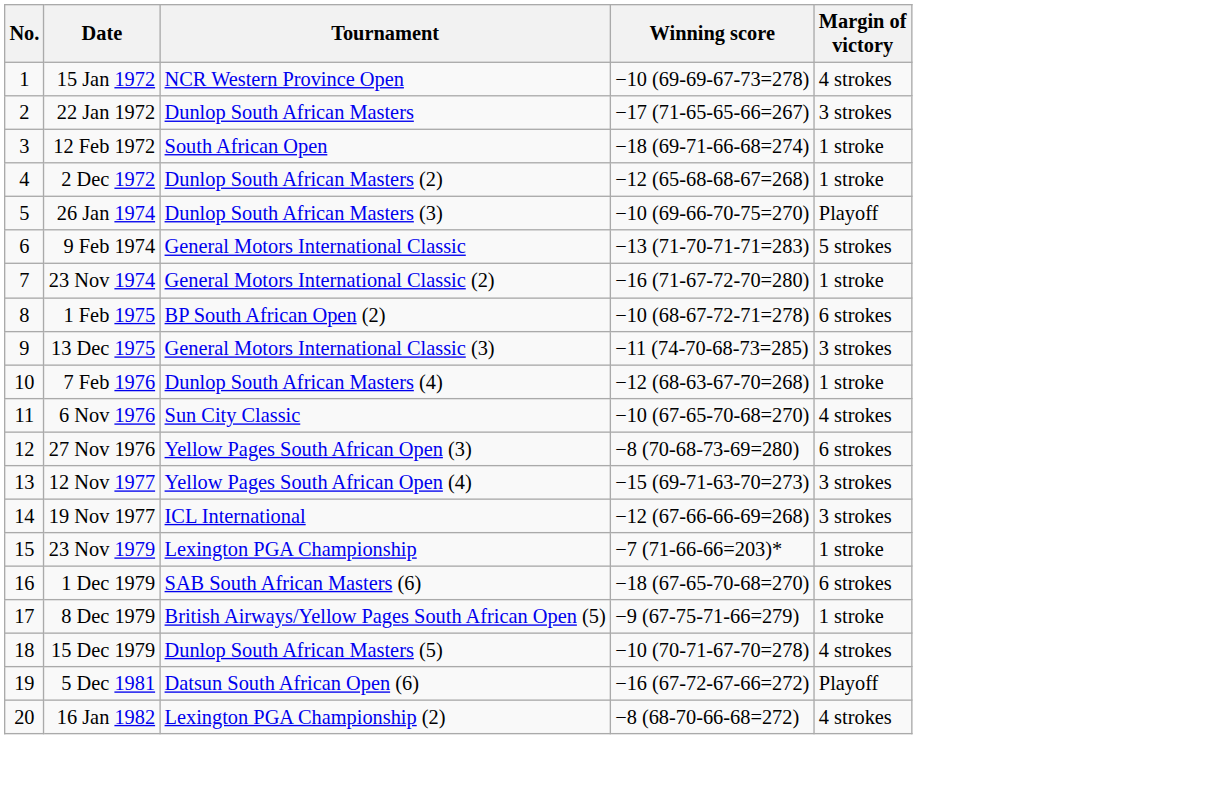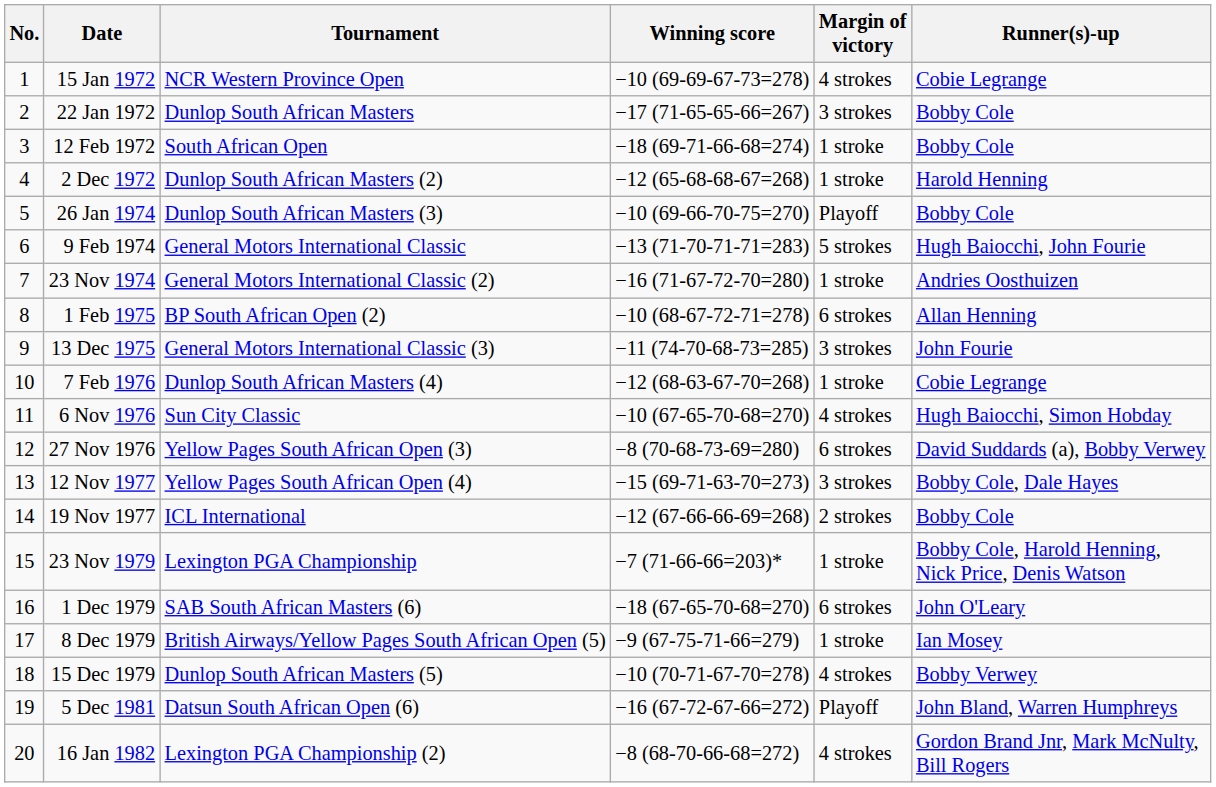+ column: Runner(s)-up | Cobie Legrange | Bobby Cole | Bobby Cole | Harold Henning | Bobby Cole | Hugh Baiocchi, John Fourie | Andries Oosthuizen | Allan Henning | John Fourie | Cobie Legrange | Hugh Baiocchi, Simon Hobday | David Suddards (a), Bobby Verwey | Bobby Cole, Dale Hayes | Bobby Cole | Bobby Cole, Harold Henning, Nick Price, Denis Watson | John O'Leary | Ian Mosey | Bobby Verwey | John Bland, Warren Humphreys | Gordon Brand Jnr, Mark McNulty, Bill Rogers
19 Nov 1977 | Margin of victory: 3 strokes -> 2 strokes
